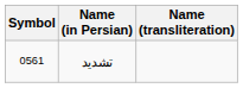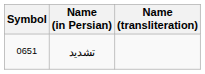تشدید | Symbol: 0561 -> 0651
